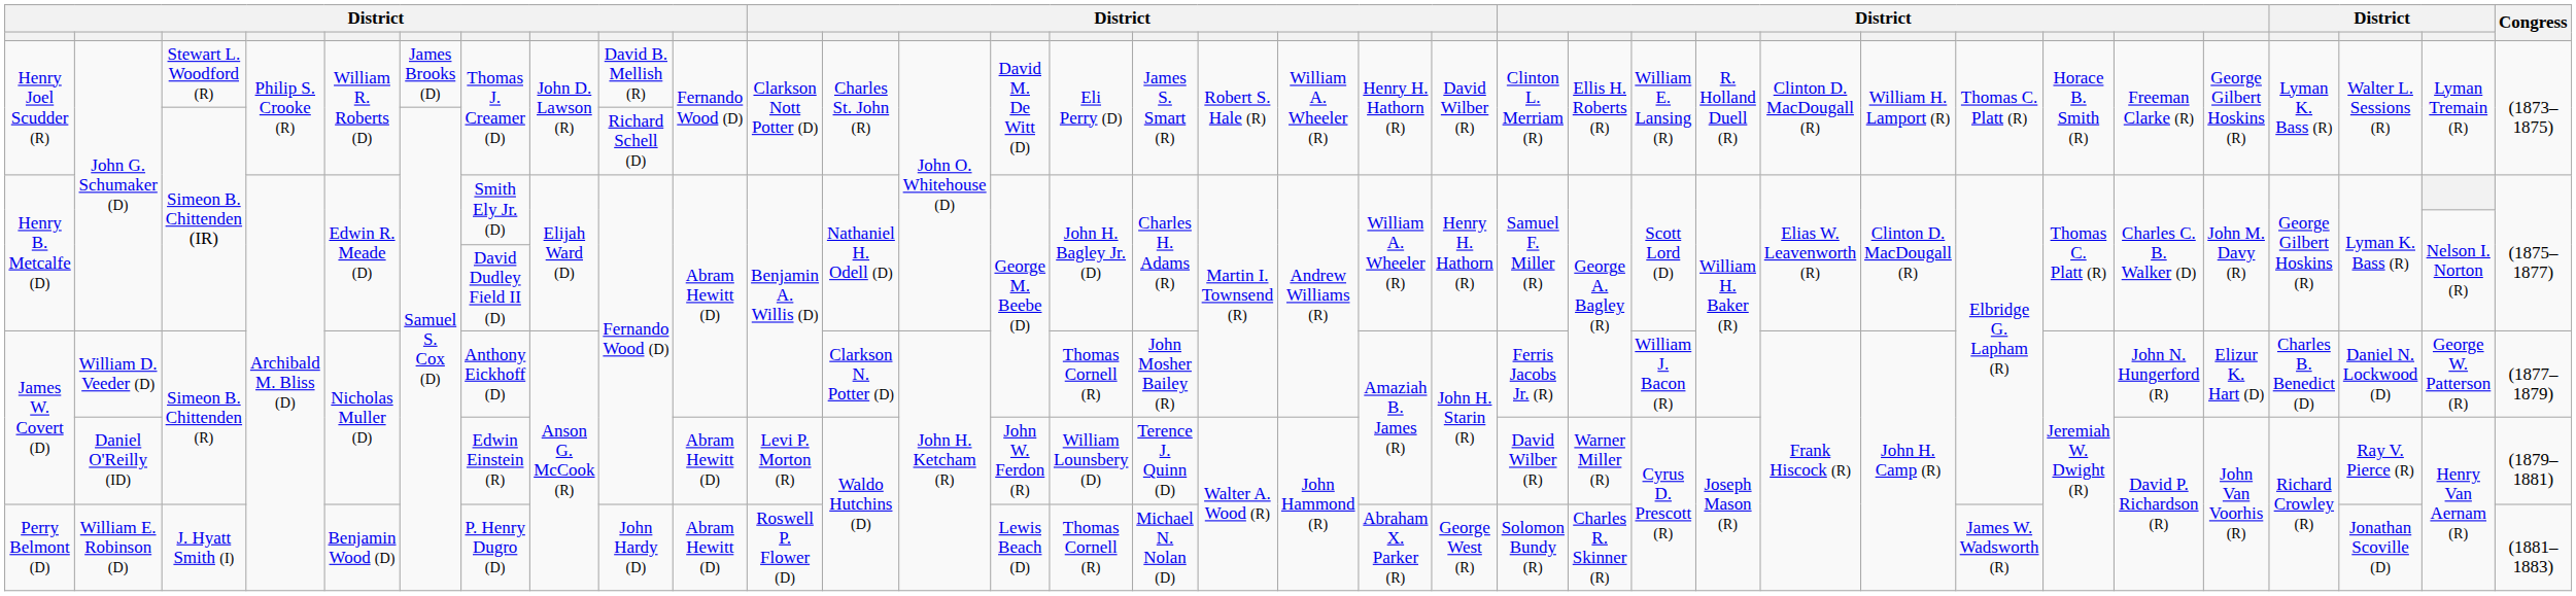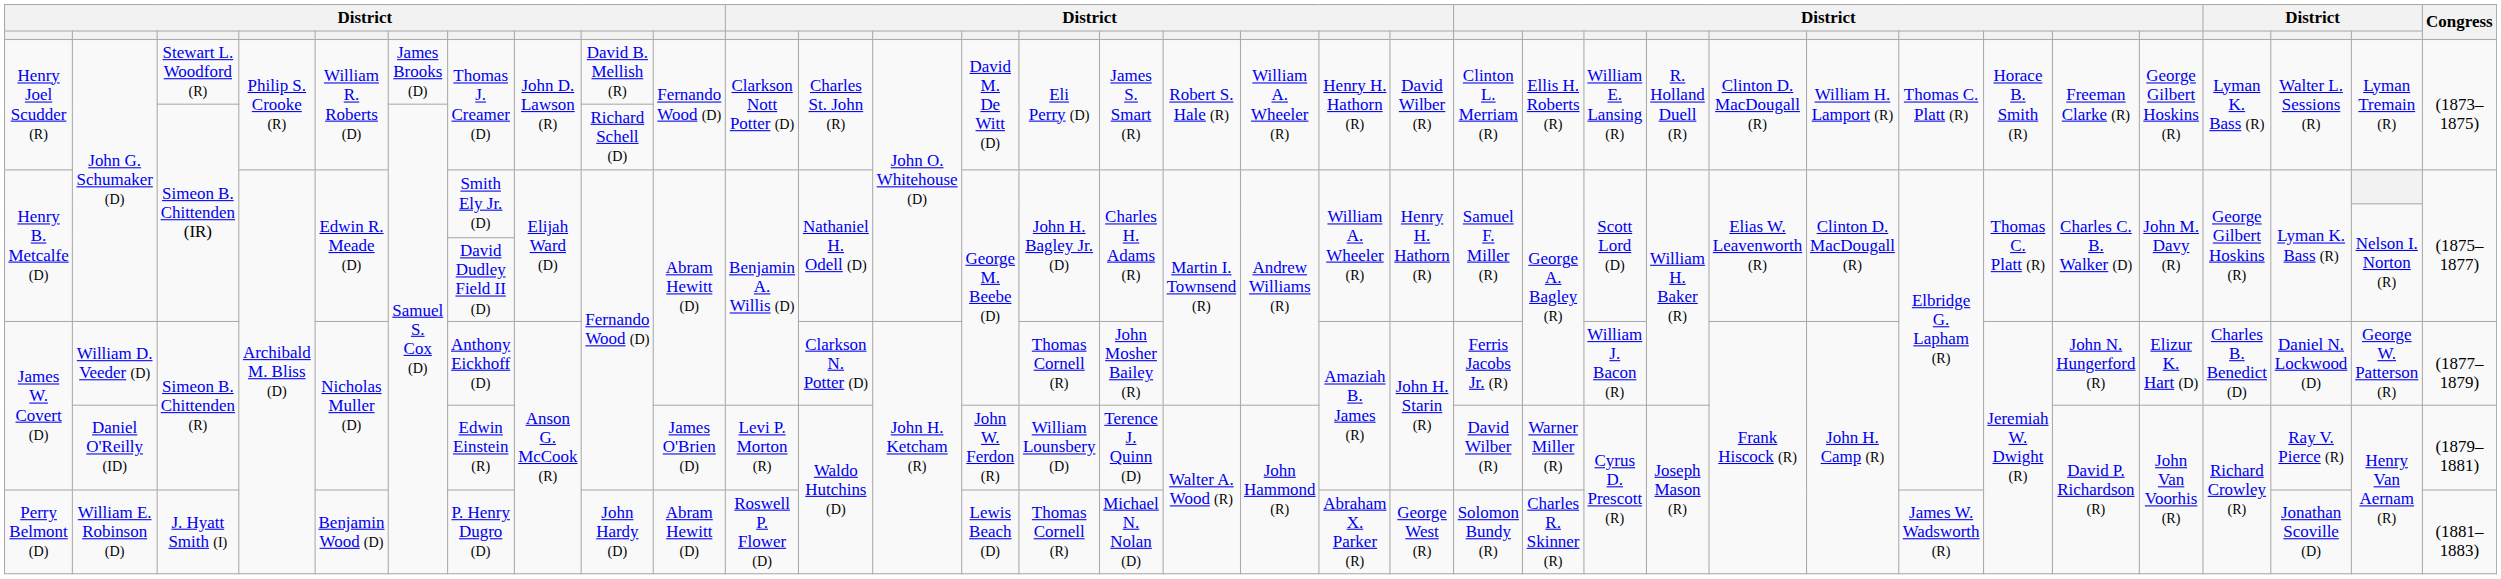James W. Covert (D) / Daniel O'Reilly (ID) | column 10: Abram Hewitt (D) -> James O'Brien (D)
